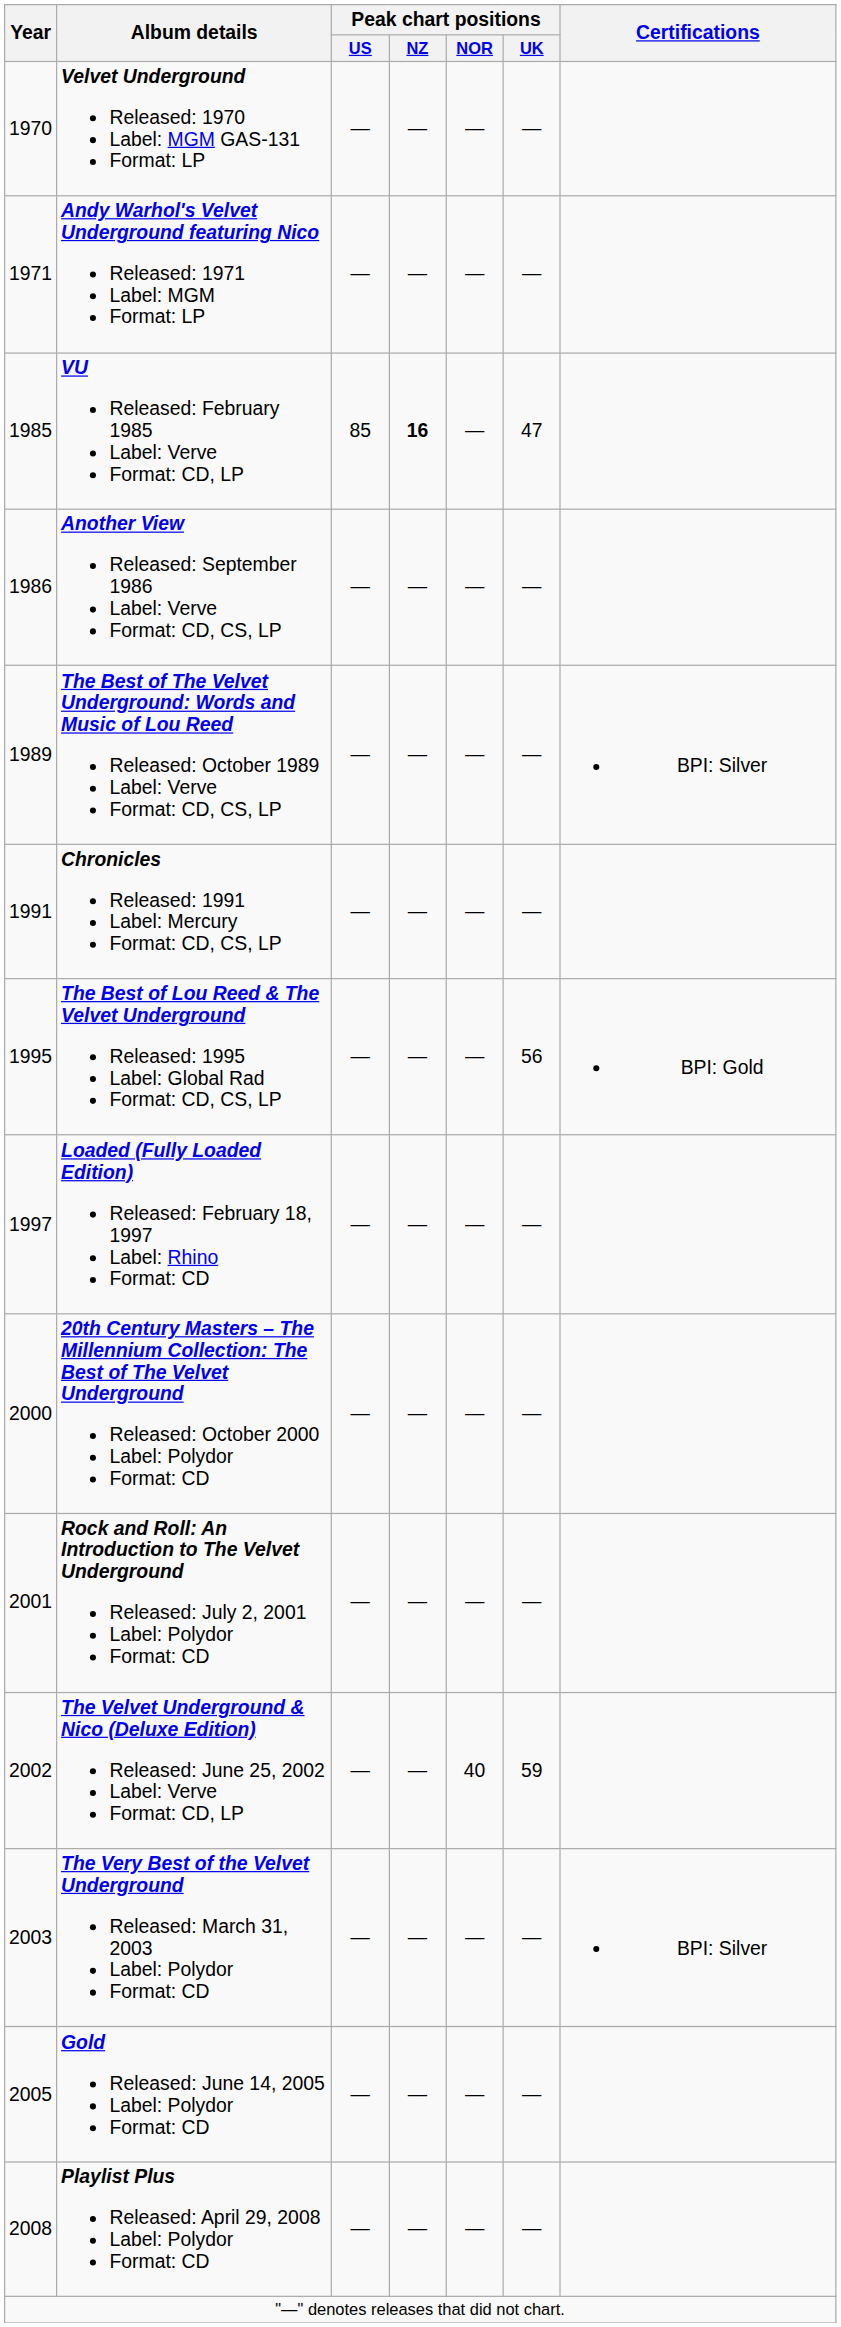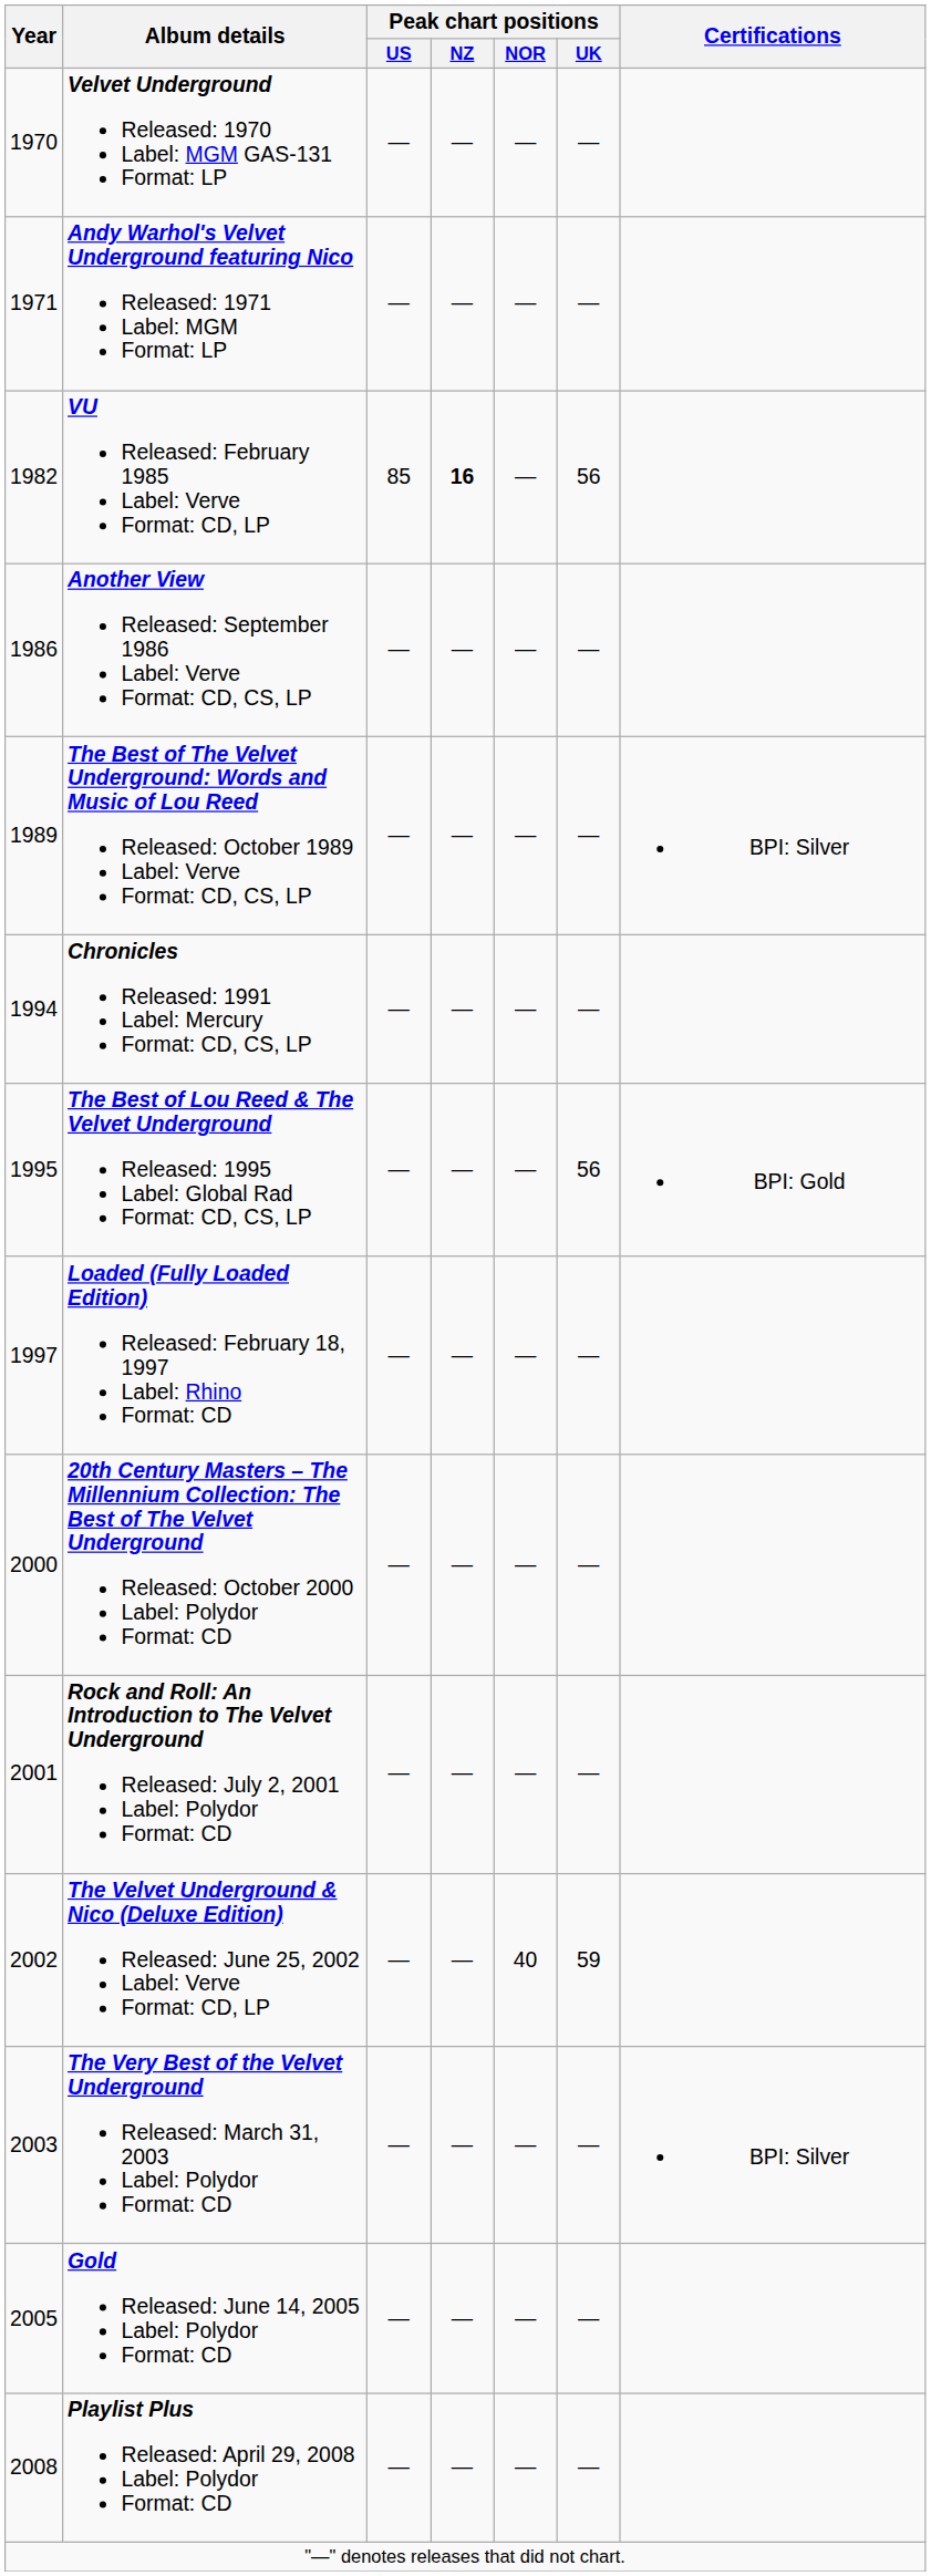VU Released: February 1985 Label: Verve Format: CD, LP | Year: 1985 -> 1982
VU Released: February 1985 Label: Verve Format: CD, LP | Peak chart positions / UK: 47 -> 56
Chronicles Released: 1991 Label: Mercury Format: CD, CS, LP | Year: 1991 -> 1994
